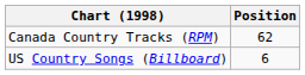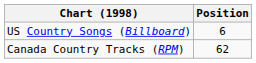rows swapped: Canada Country Tracks (RPM) <-> US Country Songs (Billboard)
